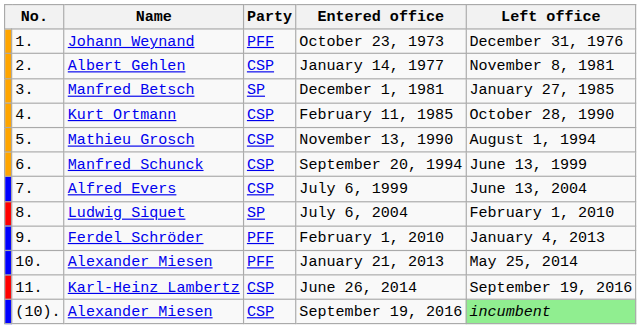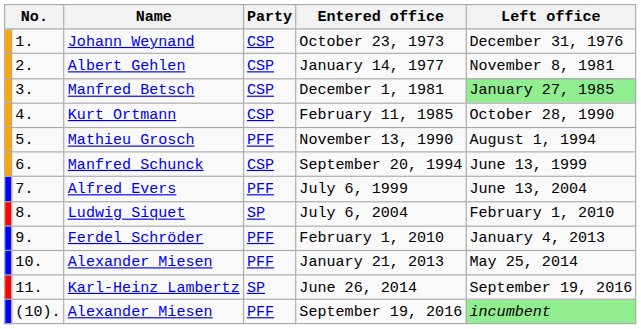Johann Weynand | Party: PFF -> CSP
Manfred Betsch | Party: SP -> CSP
Manfred Betsch | Left office: no background -> lightgreen background
Mathieu Grosch | Party: CSP -> PFF
Alfred Evers | Party: CSP -> PFF
Karl-Heinz Lambertz | Party: CSP -> SP
(10). / Alexander Miesen | Party: CSP -> PFF
